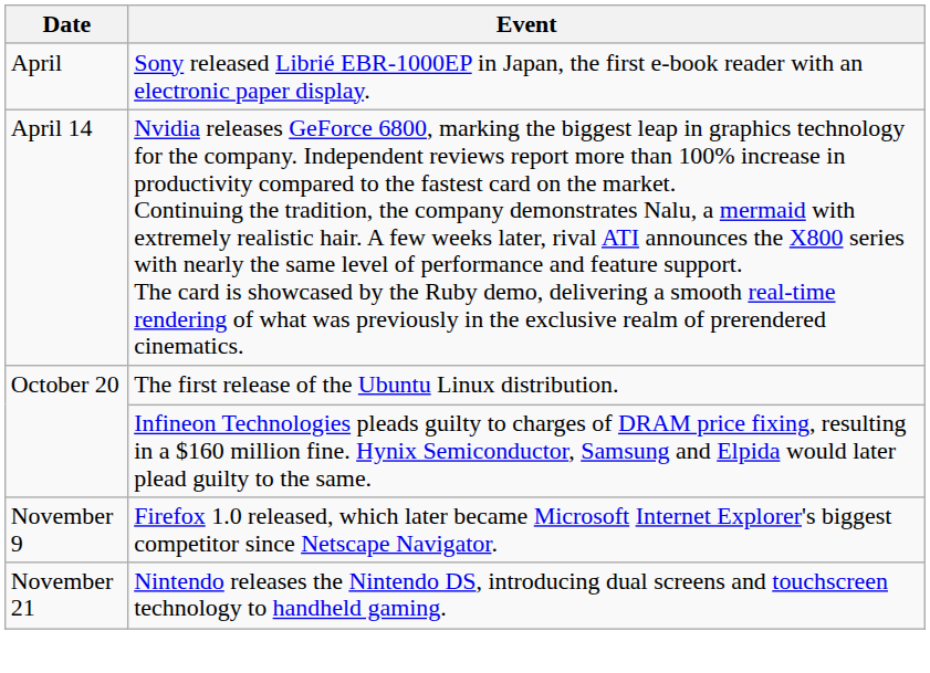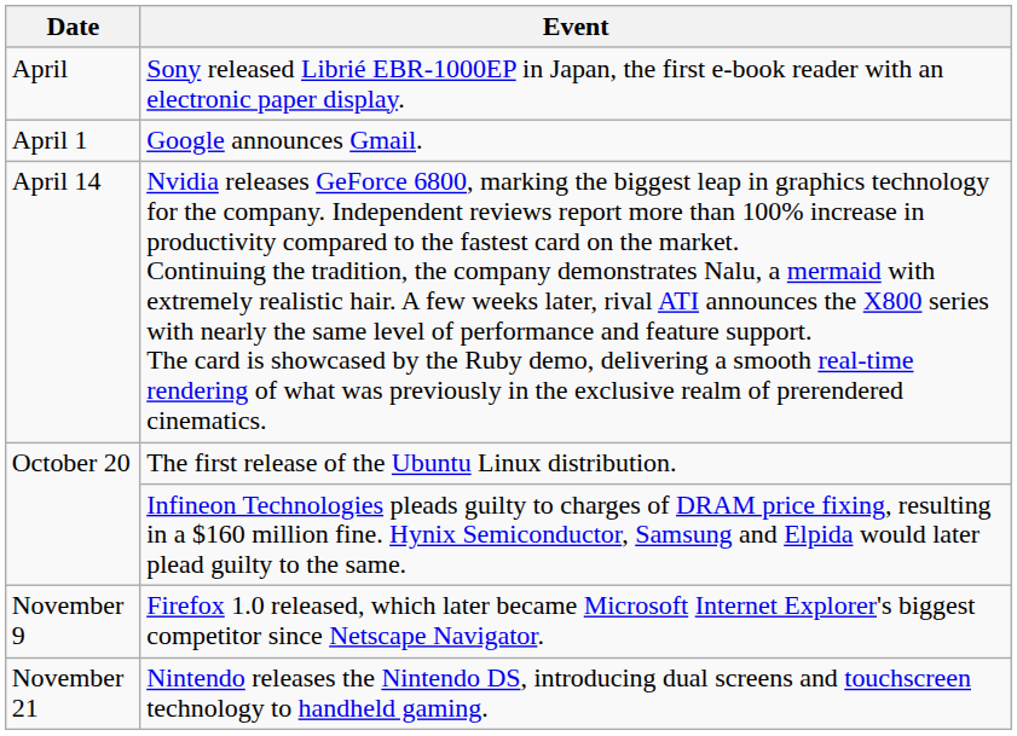+ row: April 1 | Google announces Gmail.
